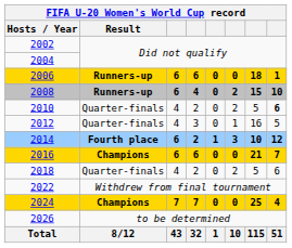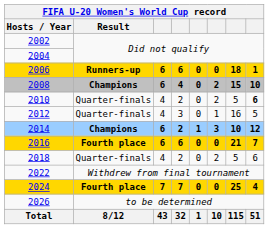2008 | Result: Runners-up -> Champions
2014 | Result: Fourth place -> Champions
2016 | Result: Champions -> Fourth place
2024 | Result: Champions -> Fourth place
